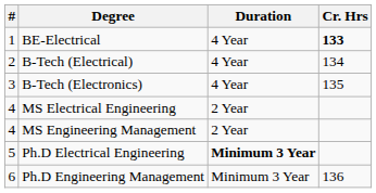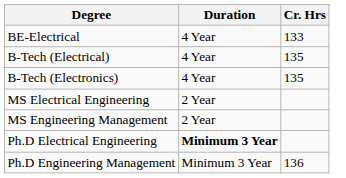- column: # | 1 | 2 | 3 | 4 | 4 | 5 | 6
BE-Electrical | Cr. Hrs: bold -> normal
B-Tech (Electrical) | Cr. Hrs: 134 -> 135
